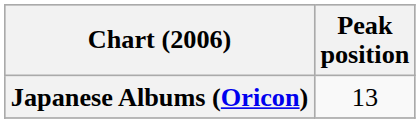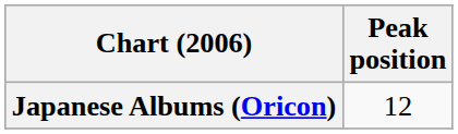Japanese Albums (Oricon) | Peak position: 13 -> 12
